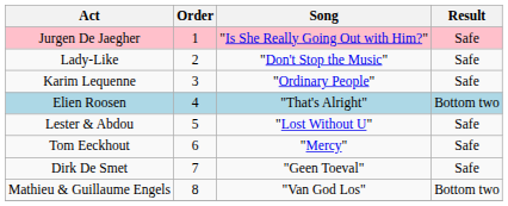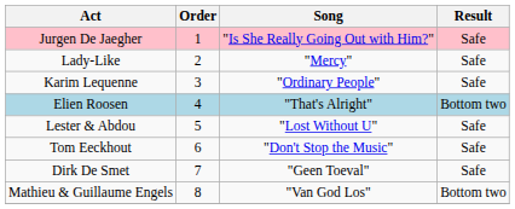Lady-Like | Song: "Don't Stop the Music" -> "Mercy"
Tom Eeckhout | Song: "Mercy" -> "Don't Stop the Music"
